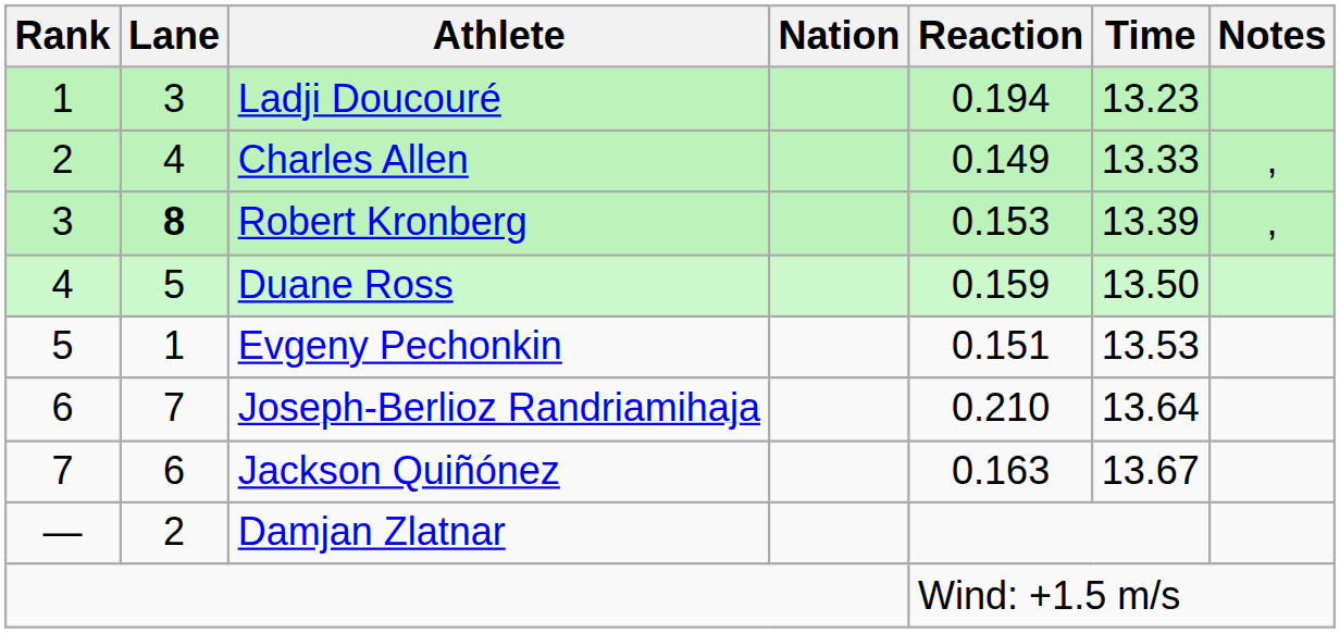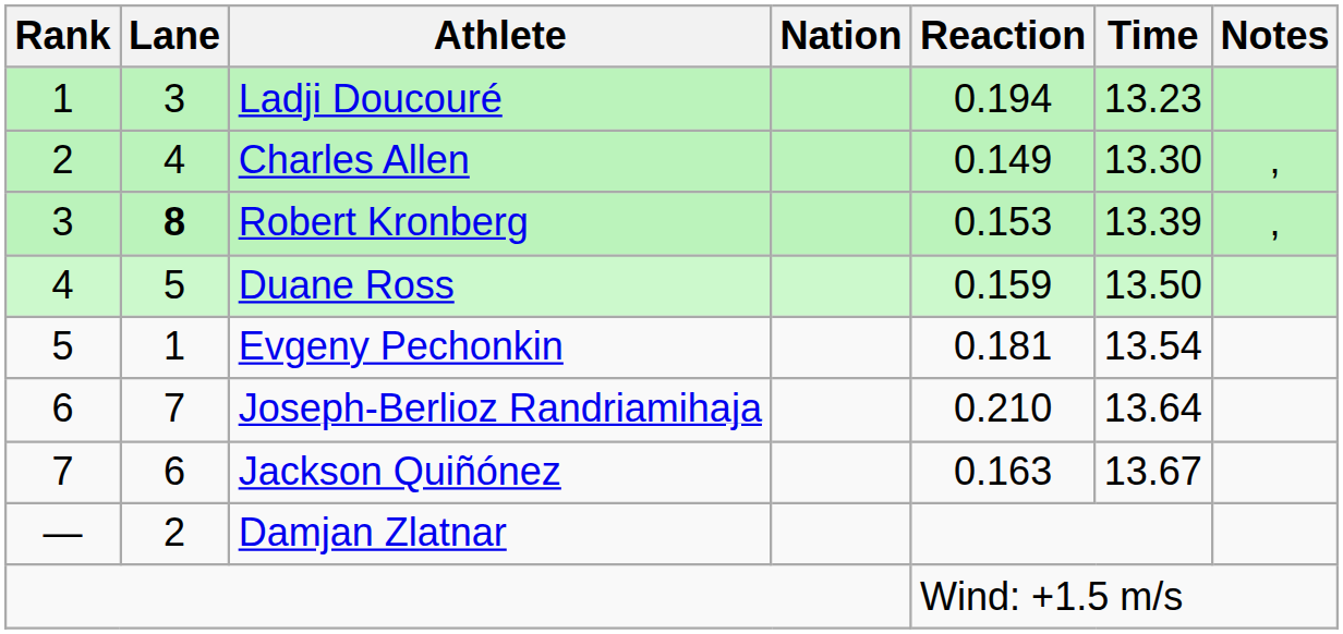Charles Allen | Time: 13.33 -> 13.30
Evgeny Pechonkin | Reaction: 0.151 -> 0.181
Evgeny Pechonkin | Time: 13.53 -> 13.54
